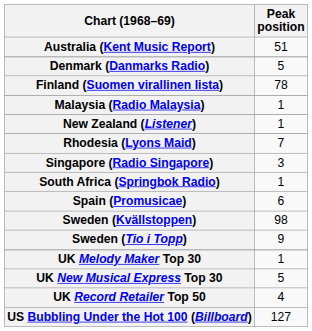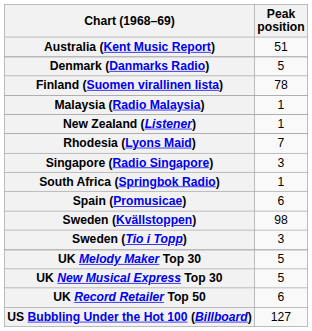Sweden (Tio i Topp) | Peak position: 9 -> 3
UK Melody Maker Top 30 | Peak position: 1 -> 5
UK Record Retailer Top 50 | Peak position: 4 -> 6
